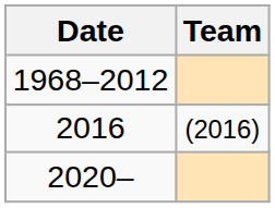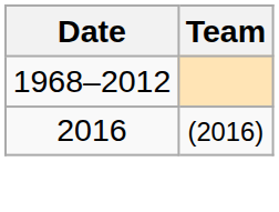- row: 2020–
